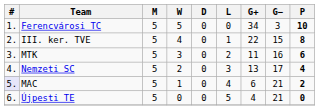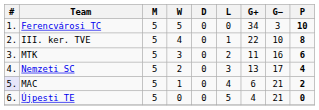III. ker. TVE | G−: 15 -> 10
